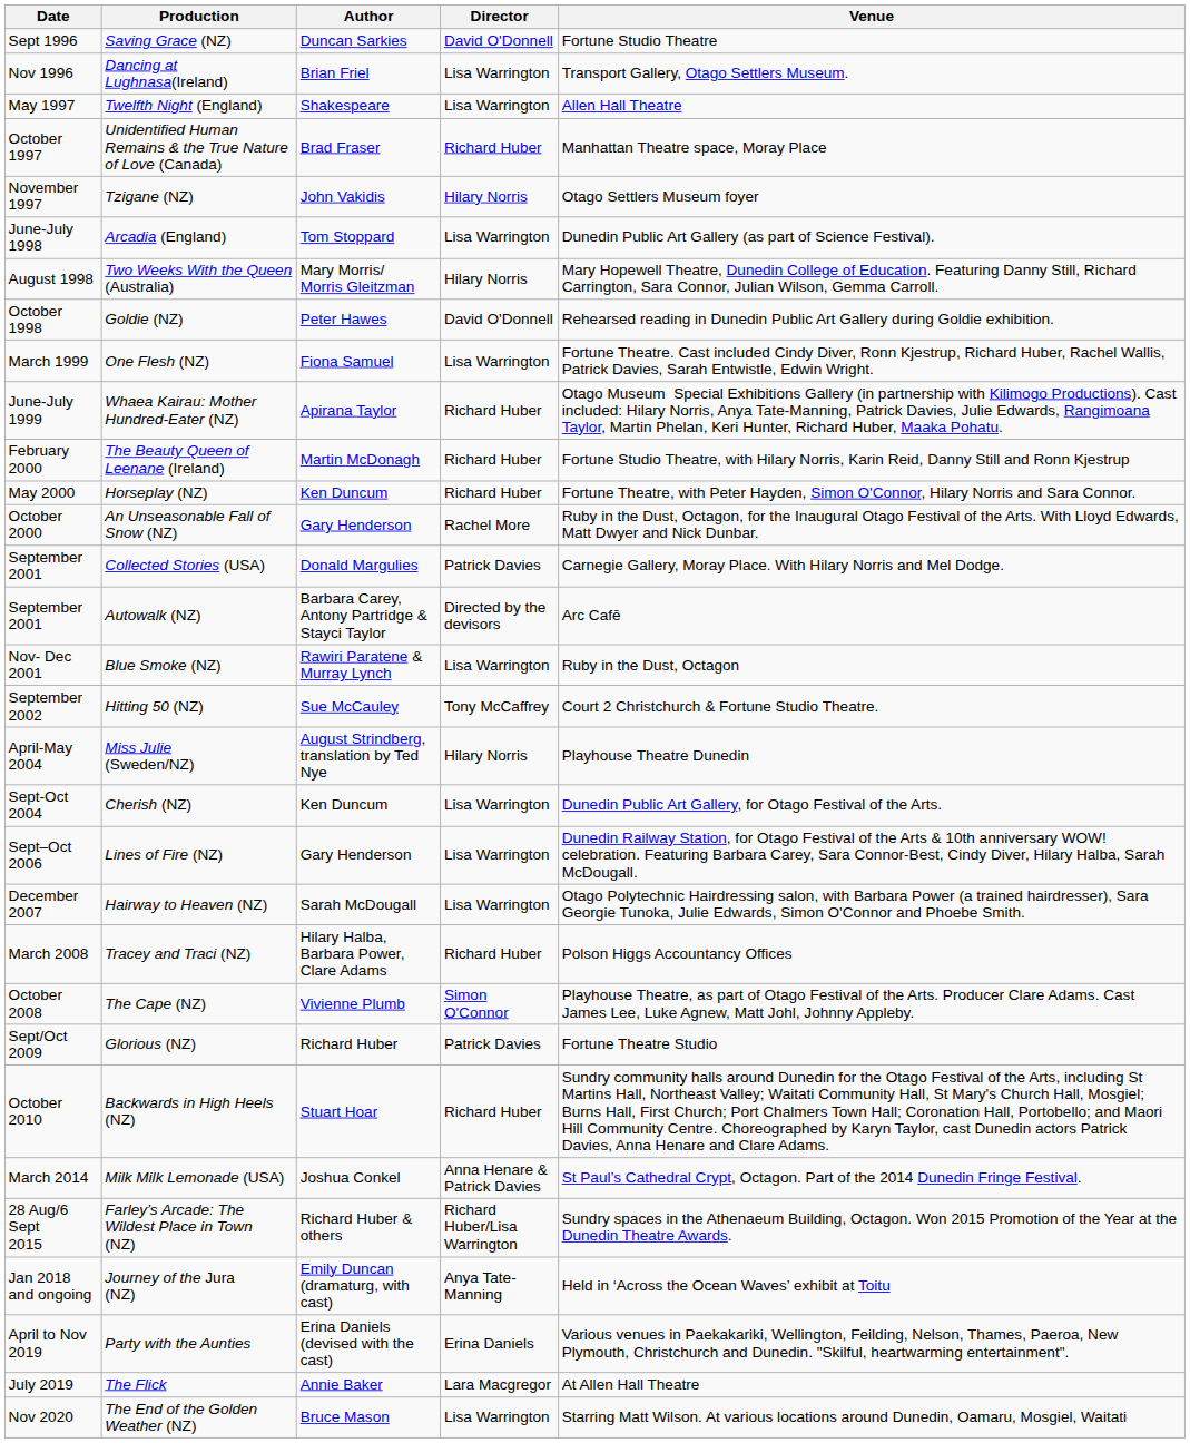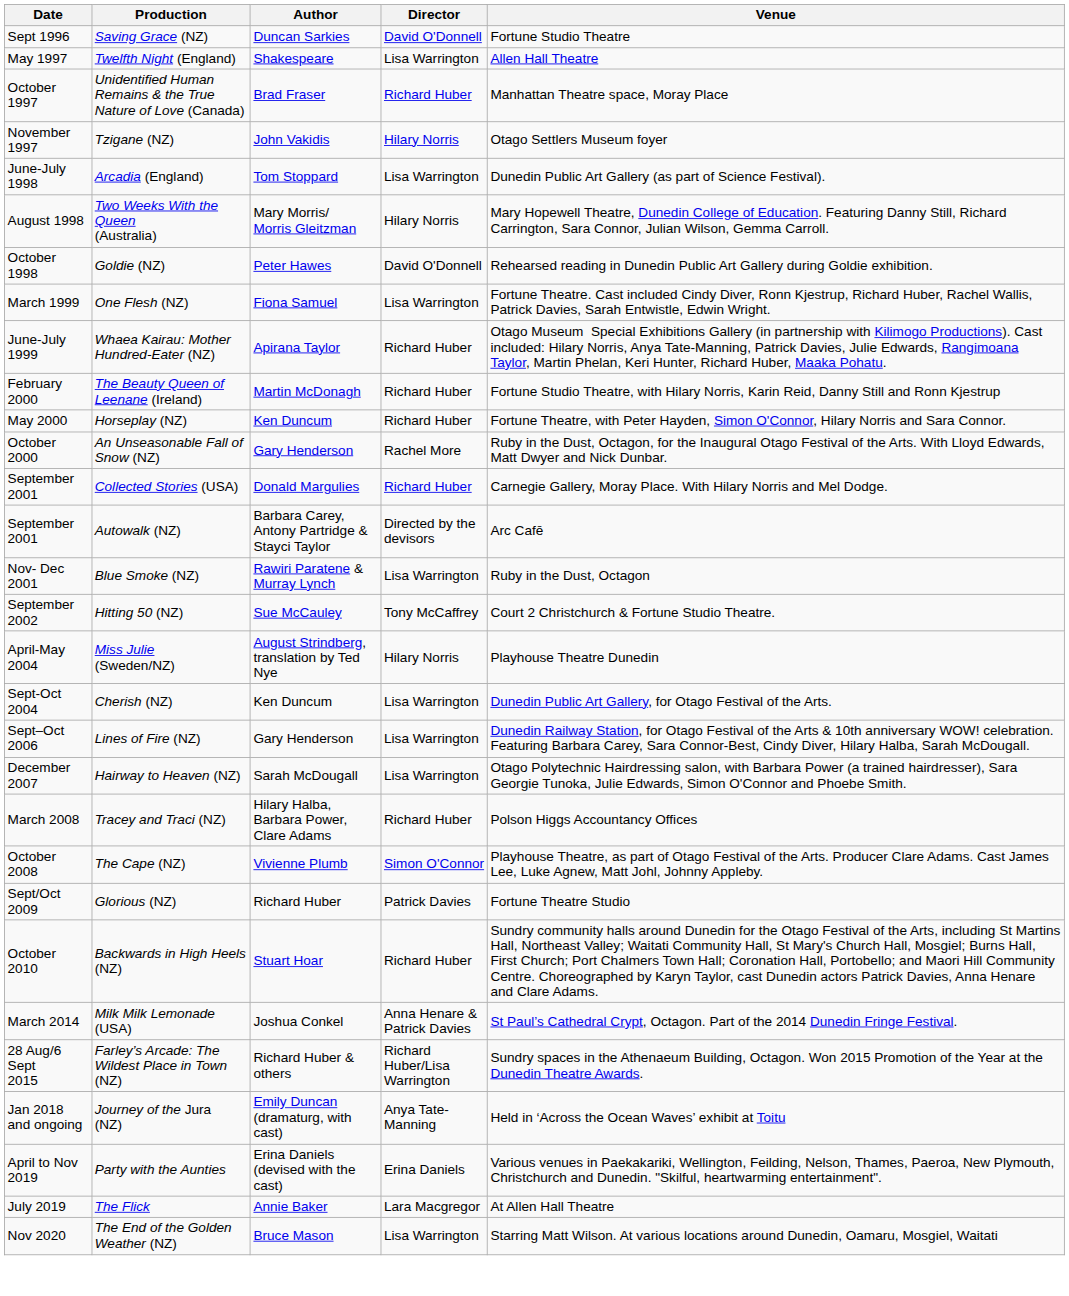- row: Nov 1996 | Dancing at Lughnasa(Ireland) | Brian Friel | Lisa Warrington | Transport Gallery, Otago Settlers Museum.
Collected Stories (USA) | Director: Patrick Davies -> Richard Huber
